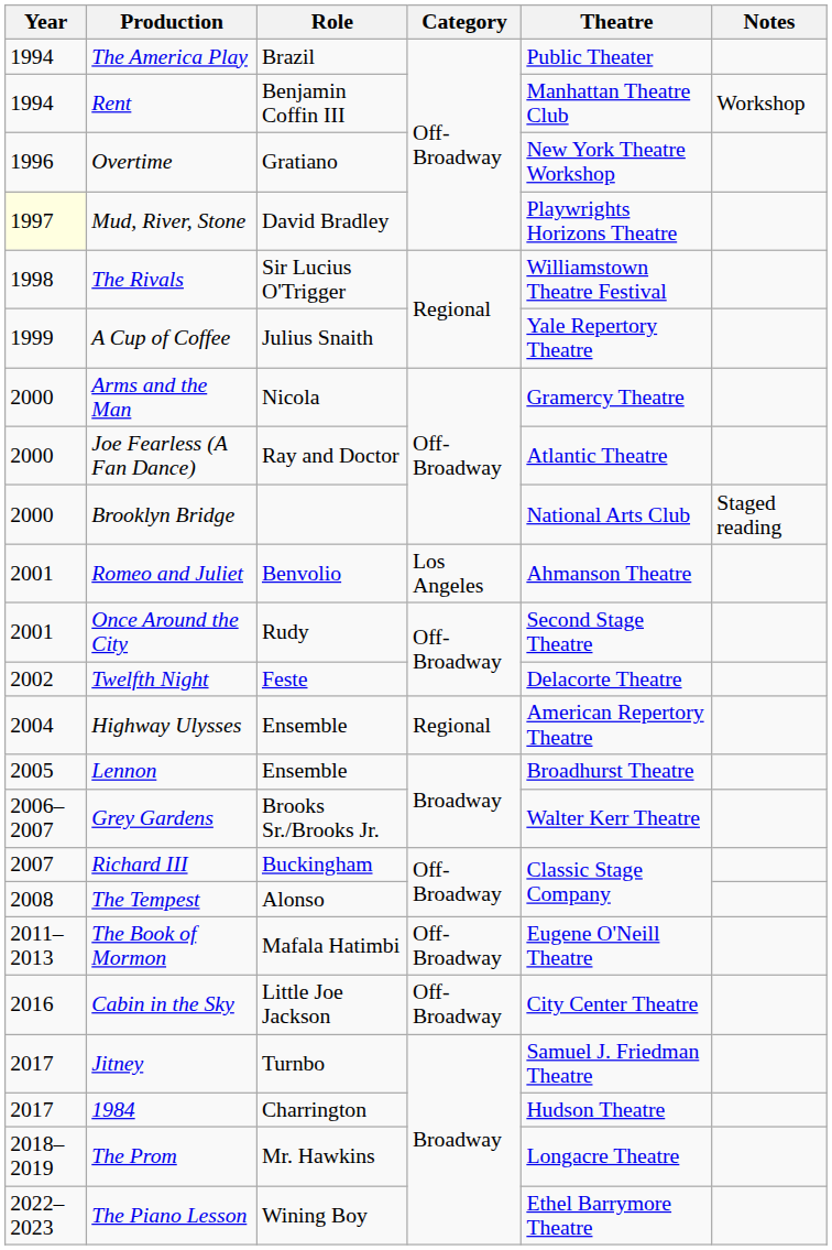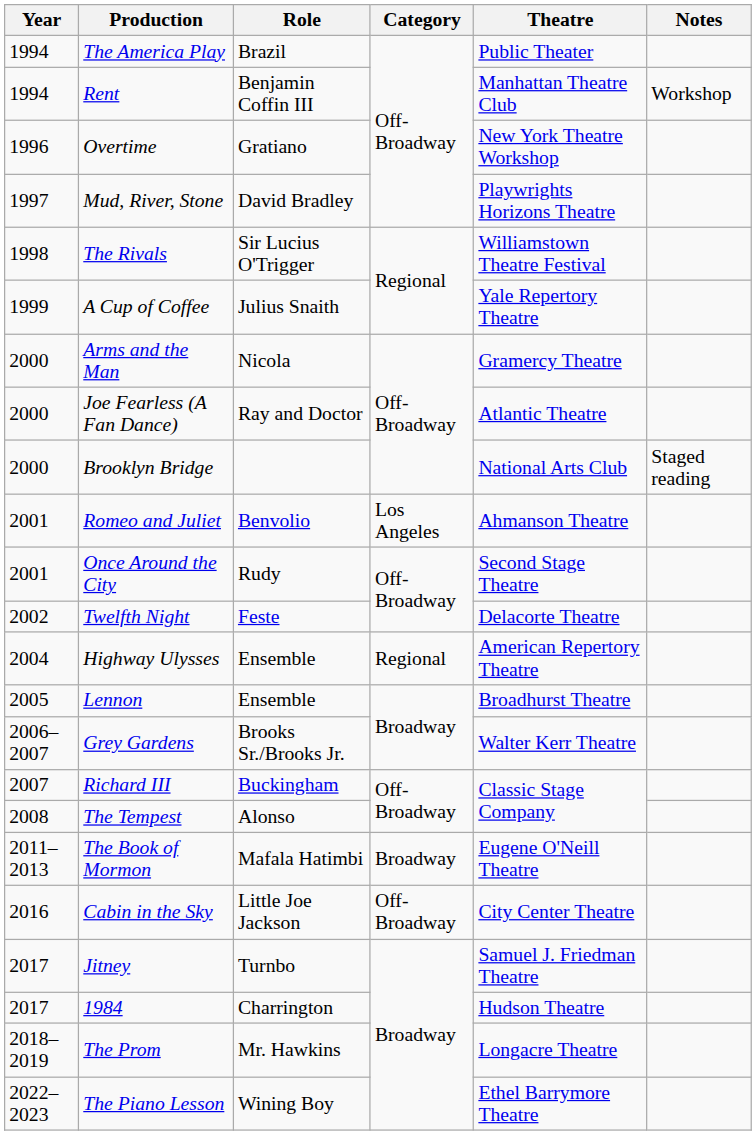Mud, River, Stone | Year: lightyellow background -> no background
The Book of Mormon | Category: Off-Broadway -> Broadway
